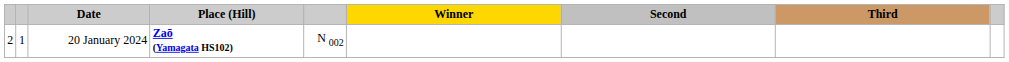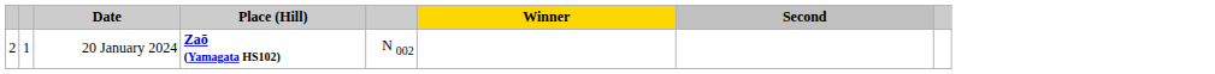- column: Third
